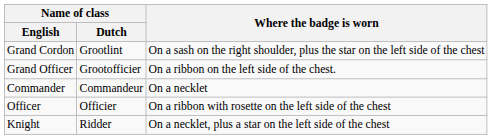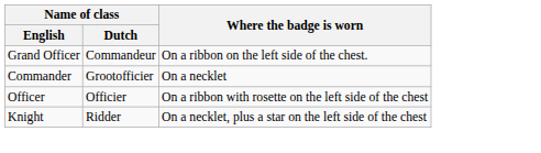- row: Grand Cordon | Grootlint | On a sash on the right shoulder, plus the star on the left side of the chest
Grand Officer | Name of class / Dutch: Grootofficier -> Commandeur
Commander | Name of class / Dutch: Commandeur -> Grootofficier
